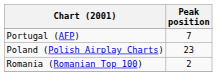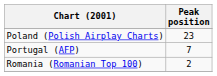rows swapped: Poland (Polish Airplay Charts) <-> Portugal (AFP)
